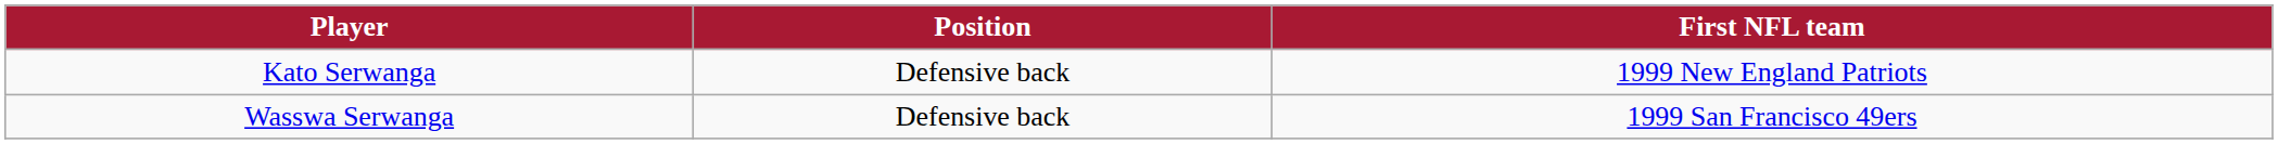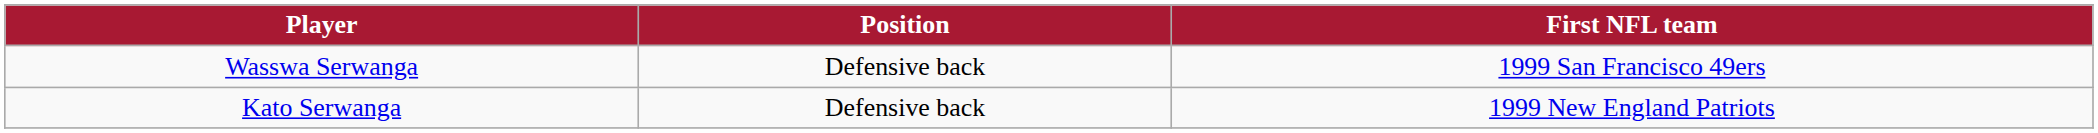rows swapped: Kato Serwanga <-> Wasswa Serwanga
